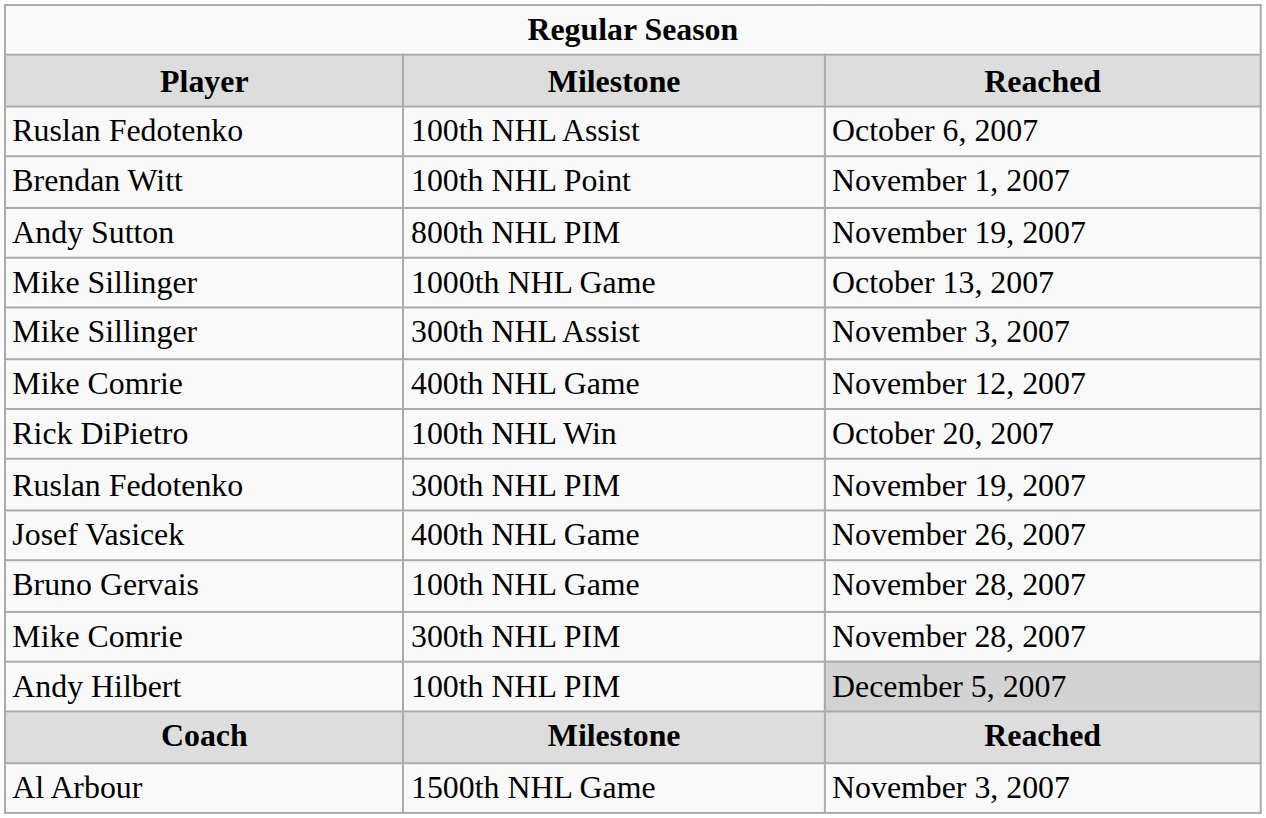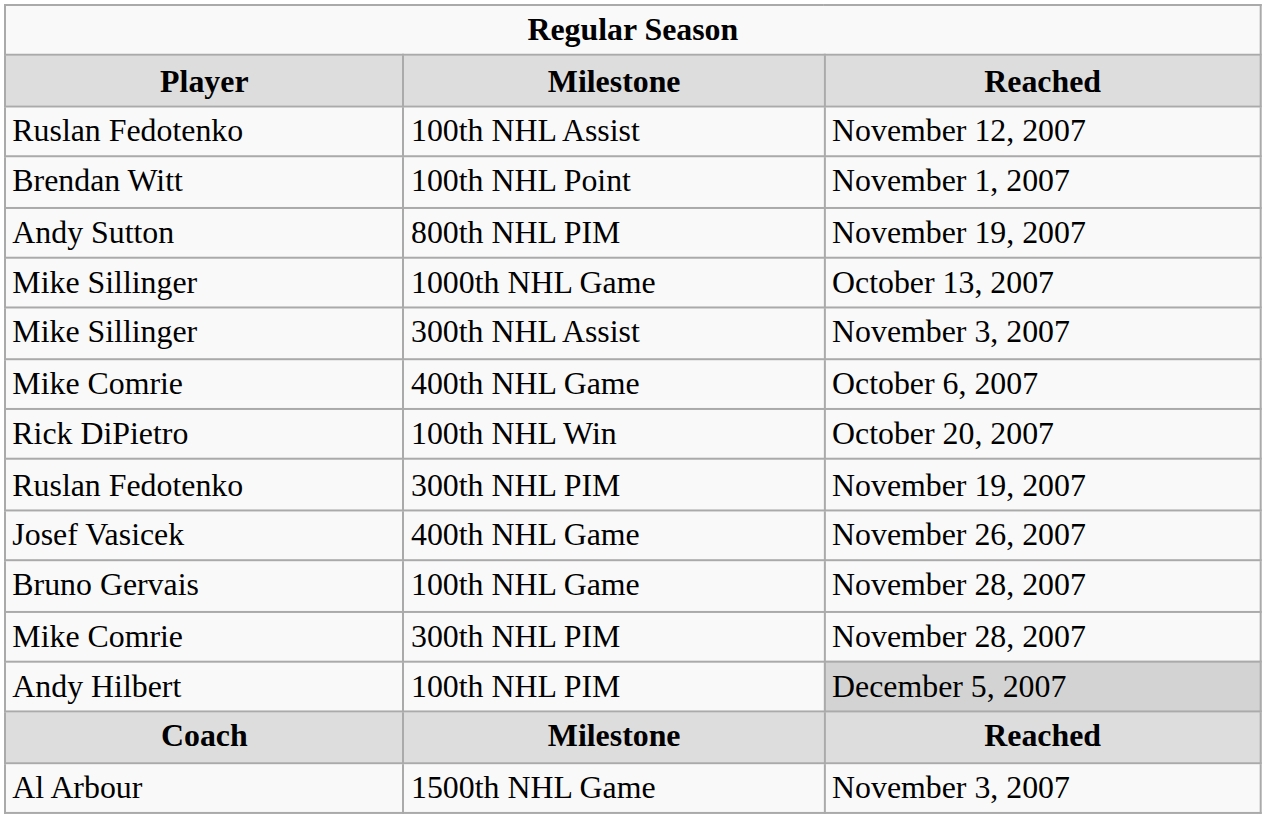Ruslan Fedotenko / 100th NHL Assist | column 3: October 6, 2007 -> November 12, 2007
Mike Comrie / 400th NHL Game | column 3: November 12, 2007 -> October 6, 2007
